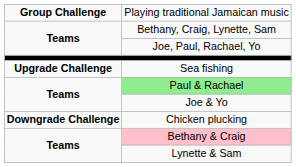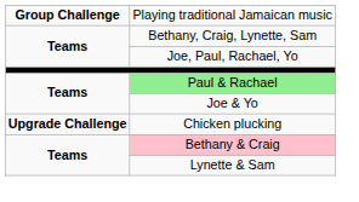- row: Upgrade Challenge | Sea fishing
Chicken plucking | column 1: Downgrade Challenge -> Upgrade Challenge
